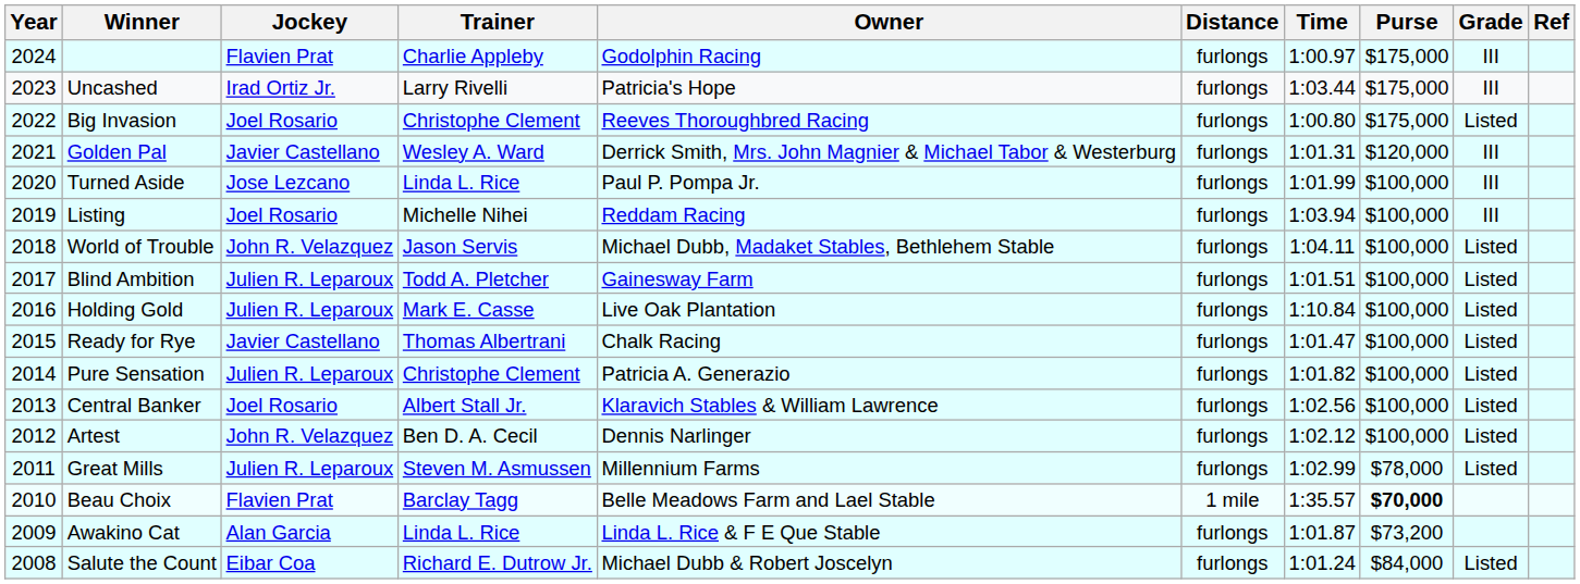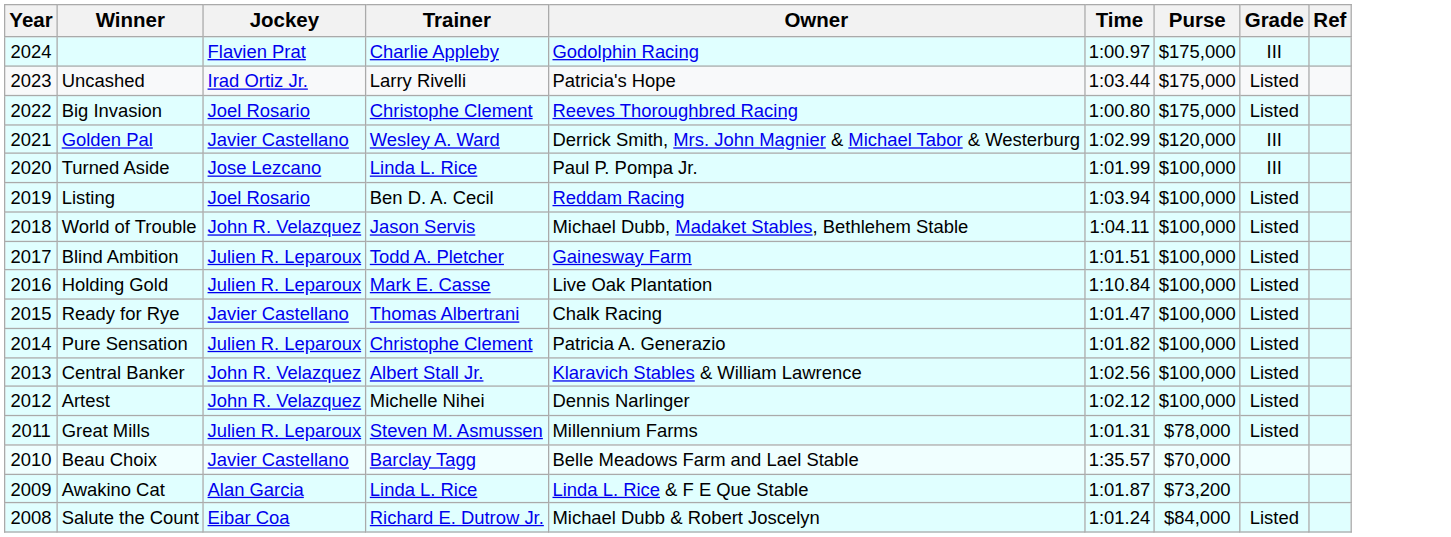- column: Distance | furlongs | furlongs | furlongs | furlongs | furlongs | furlongs | furlongs | furlongs | furlongs | furlongs | furlongs | furlongs | furlongs | furlongs | 1 mile | furlongs | furlongs
Uncashed | Grade: III -> Listed
Golden Pal | Time: 1:01.31 -> 1:02.99
Listing | Trainer: Michelle Nihei -> Ben D. A. Cecil
Listing | Grade: III -> Listed
Central Banker | Jockey: Joel Rosario -> John R. Velazquez
Artest | Trainer: Ben D. A. Cecil -> Michelle Nihei
Great Mills | Time: 1:02.99 -> 1:01.31
Beau Choix | Jockey: Flavien Prat -> Javier Castellano
Beau Choix | Purse: bold -> normal
